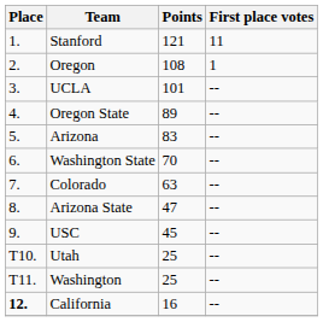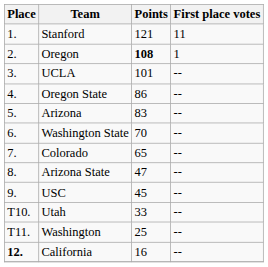Oregon | Points: normal -> bold
Oregon State | Points: 89 -> 86
Colorado | Points: 63 -> 65
Utah | Points: 25 -> 33
